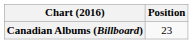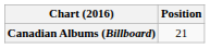Canadian Albums (Billboard) | Position: 23 -> 21
